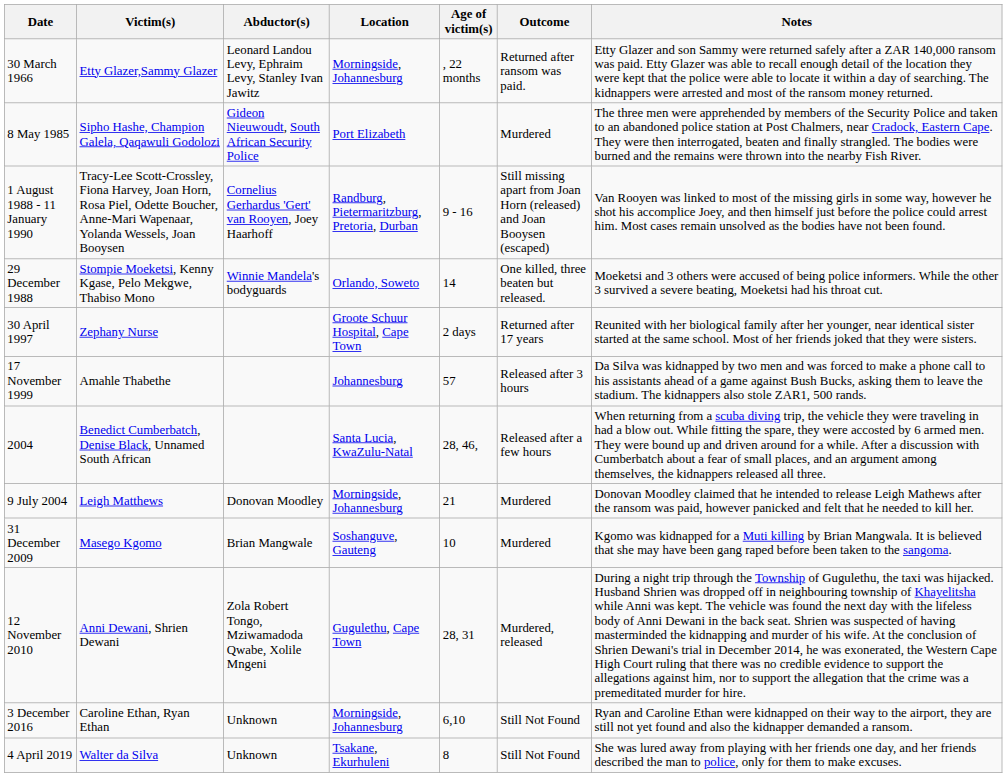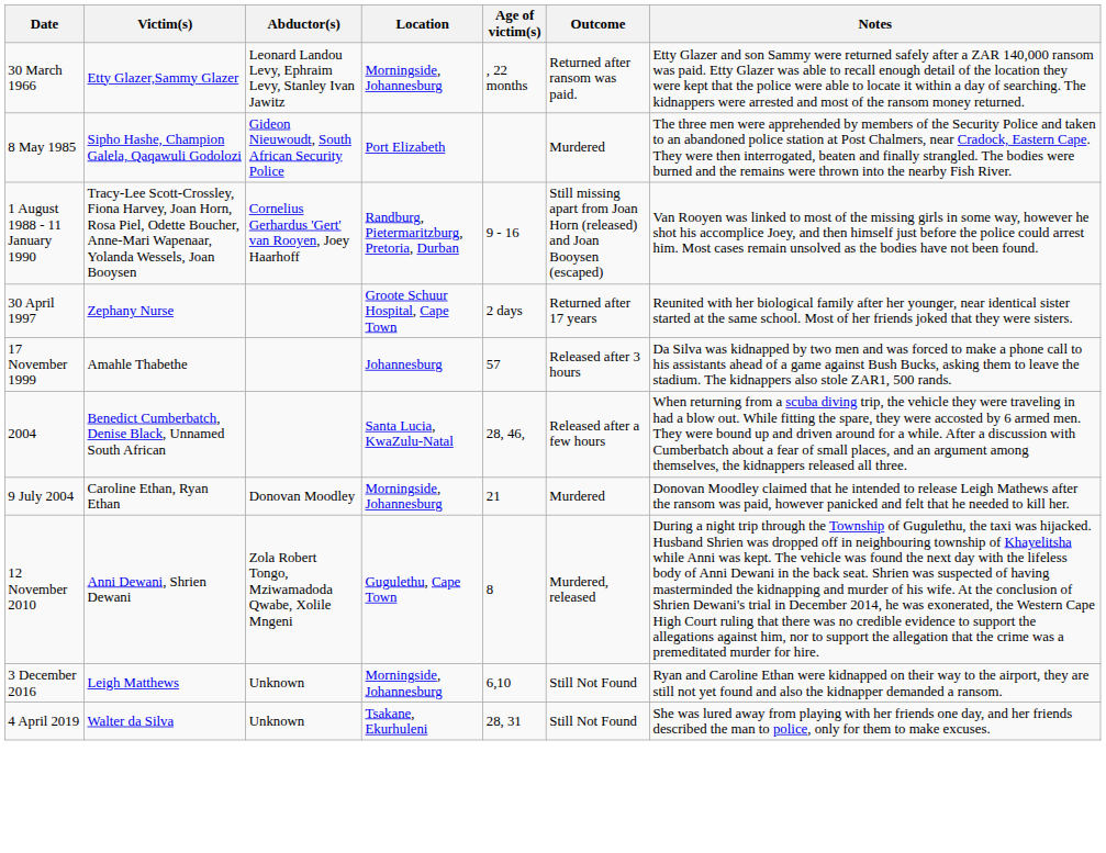- row: 29 December 1988 | Stompie Moeketsi, Kenny Kgase, Pelo Mekgwe, Thabiso Mono | Winnie Mandela's bodyguards | Orlando, Soweto | 14 | One killed, three beaten but released. | Moeketsi and 3 others were accused of being police informers. While the other 3 survived a severe beating, Moeketsi had his throat cut.
9 July 2004 | Victim(s): Leigh Matthews -> Caroline Ethan, Ryan Ethan
- row: 31 December 2009 | Masego Kgomo | Brian Mangwale | Soshanguve, Gauteng | 10 | Murdered | Kgomo was kidnapped for a Muti killing by Brian Mangwala. It is believed that she may have been gang raped before been taken to the sangoma.
12 November 2010 | Age of victim(s): 28, 31 -> 8
3 December 2016 | Victim(s): Caroline Ethan, Ryan Ethan -> Leigh Matthews
4 April 2019 | Age of victim(s): 8 -> 28, 31
